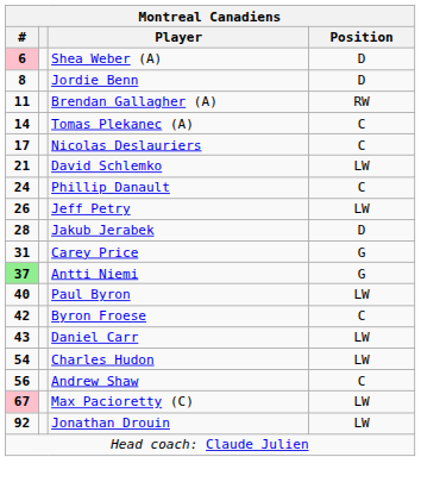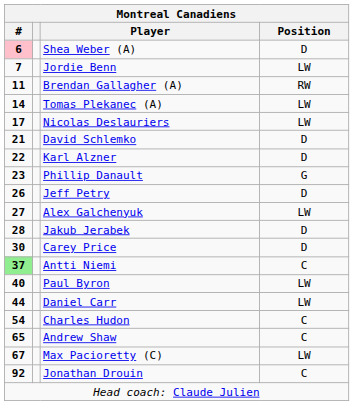Jordie Benn | #: 8 -> 7
Jordie Benn | Position: D -> LW
Tomas Plekanec (A) | Position: C -> LW
Nicolas Deslauriers | Position: C -> LW
David Schlemko | Position: LW -> D
+ row: 22 | Karl Alzner | D
Phillip Danault | #: 24 -> 23
Phillip Danault | Position: C -> G
Jeff Petry | Position: LW -> D
+ row: 27 | Alex Galchenyuk | LW
Carey Price | #: 31 -> 30
Carey Price | Position: G -> D
Antti Niemi | Position: G -> C
- row: 42 | Byron Froese | C
Daniel Carr | #: 43 -> 44
Charles Hudon | Position: LW -> C
Andrew Shaw | #: 56 -> 65
Max Pacioretty (C) | #: pink background -> no background
Jonathan Drouin | Position: LW -> C
